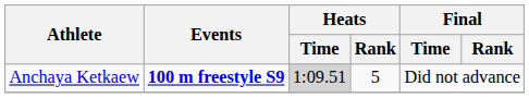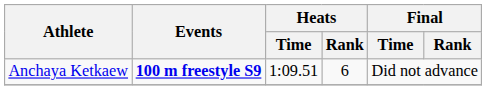Anchaya Ketkaew | Heats / Time: lightgrey background -> no background
Anchaya Ketkaew | Heats / Rank: 5 -> 6
